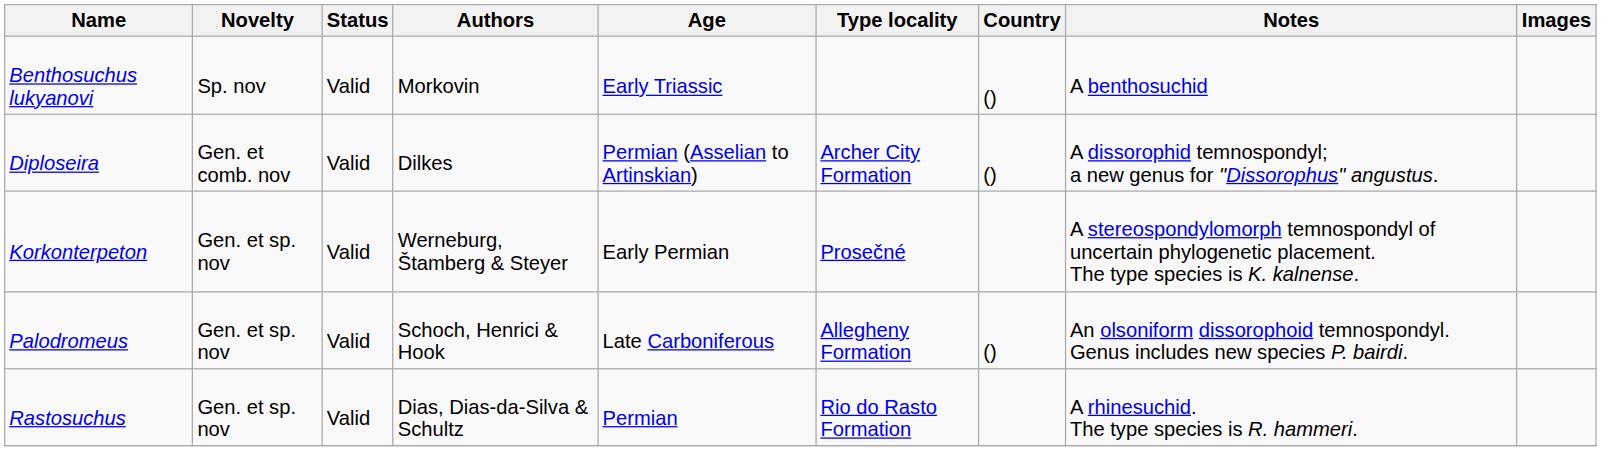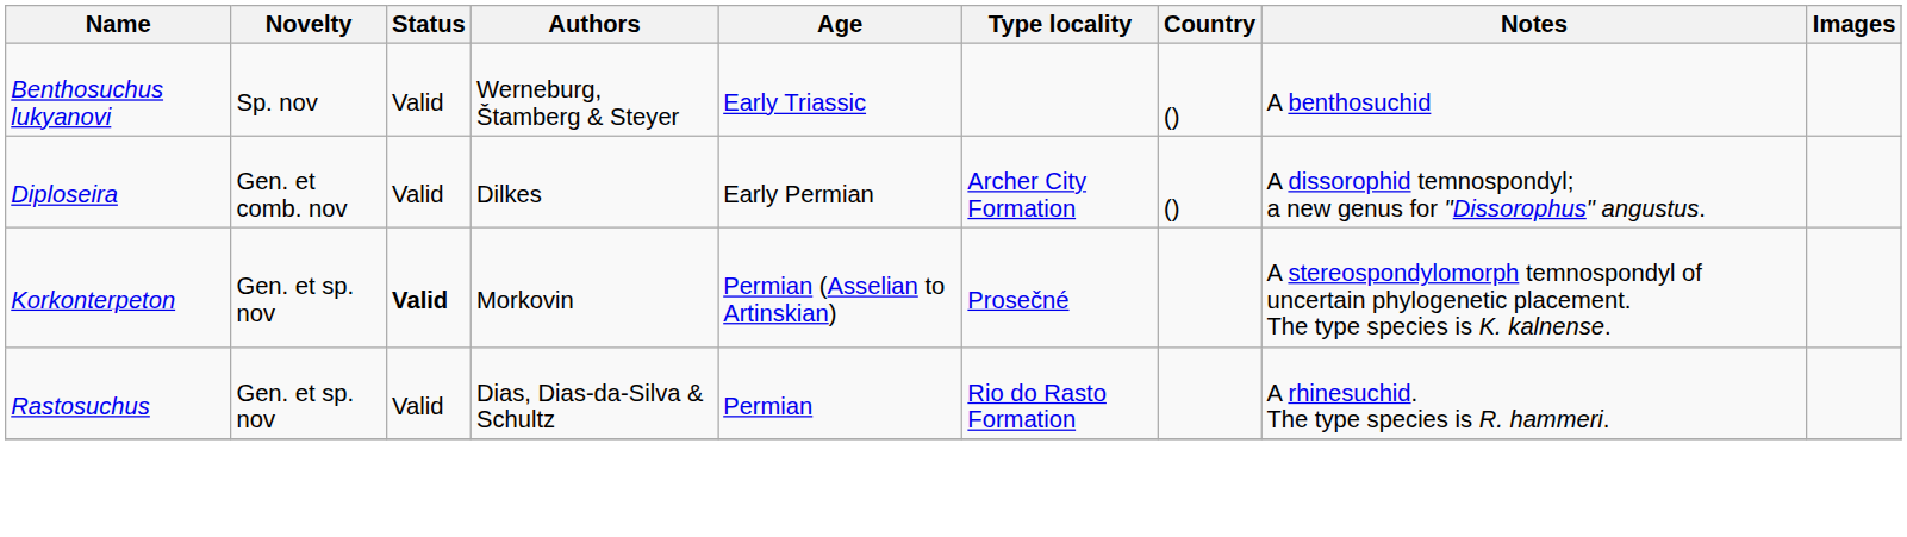Benthosuchus lukyanovi | Authors: Morkovin -> Werneburg, Štamberg & Steyer
Diploseira | Age: Permian (Asselian to Artinskian) -> Early Permian
Korkonterpeton | Status: normal -> bold
Korkonterpeton | Authors: Werneburg, Štamberg & Steyer -> Morkovin
Korkonterpeton | Age: Early Permian -> Permian (Asselian to Artinskian)
- row: Palodromeus | Gen. et sp. nov | Valid | Schoch, Henrici & Hook | Late Carboniferous | Allegheny Formation | () | An olsoniform dissorophoid temnospondyl. Genus includes new species P. bairdi.
